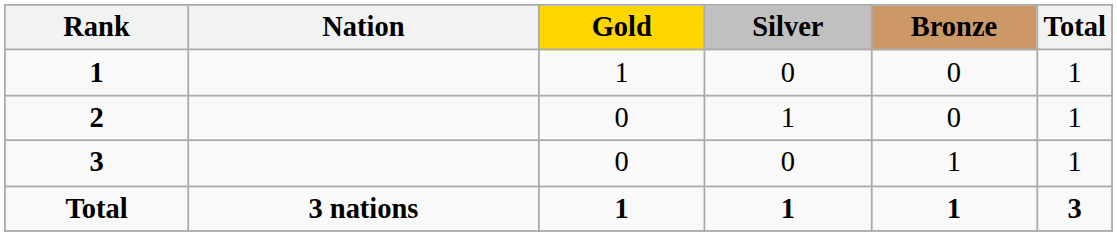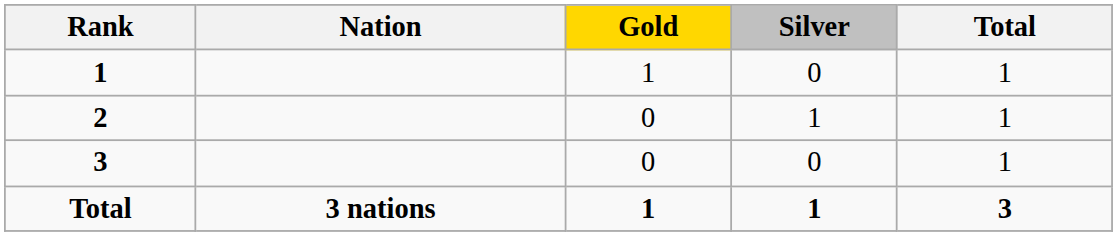- column: Bronze | 0 | 0 | 1 | 1
